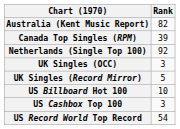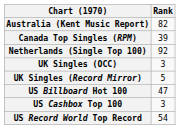US Billboard Hot 100 | Rank: 10 -> 47
